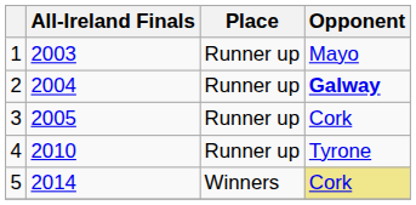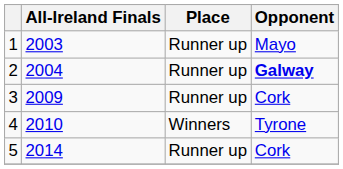3 | All-Ireland Finals: 2005 -> 2009
4 | Place: Runner up -> Winners
5 | Place: Winners -> Runner up
5 | Opponent: khaki background -> no background
